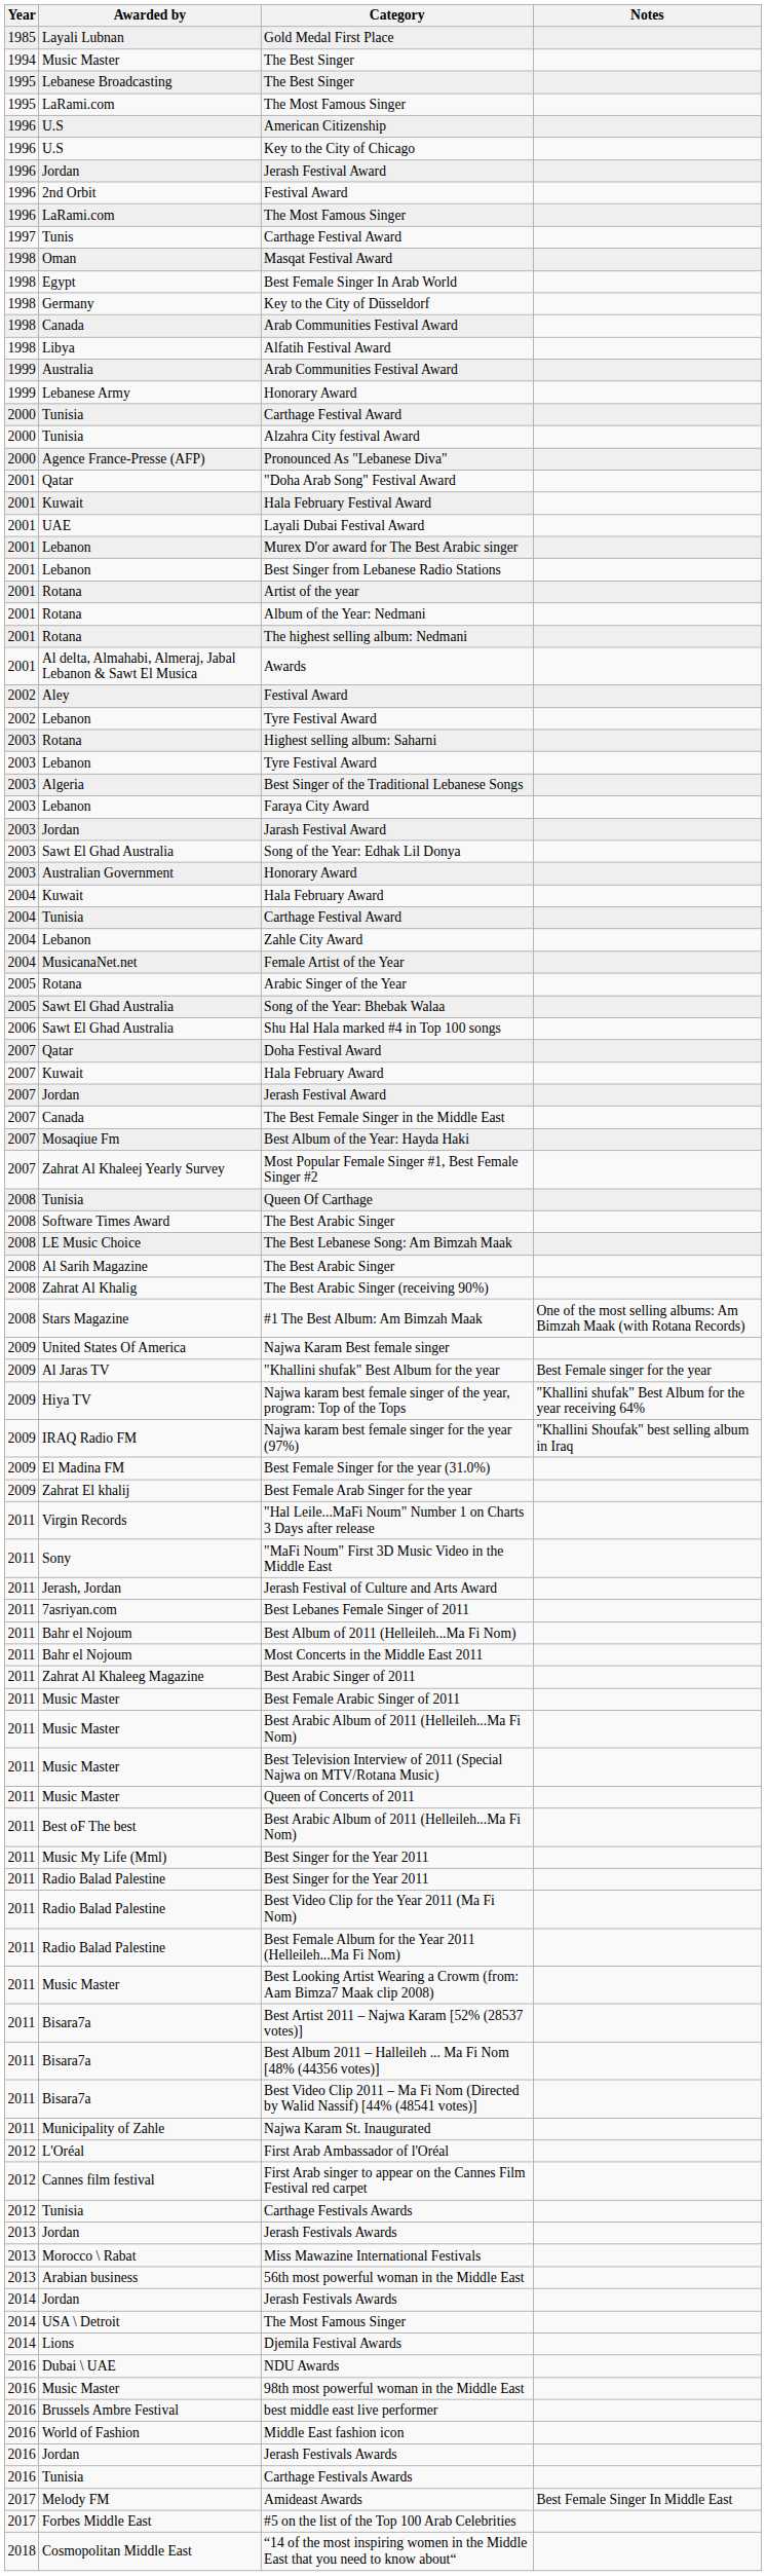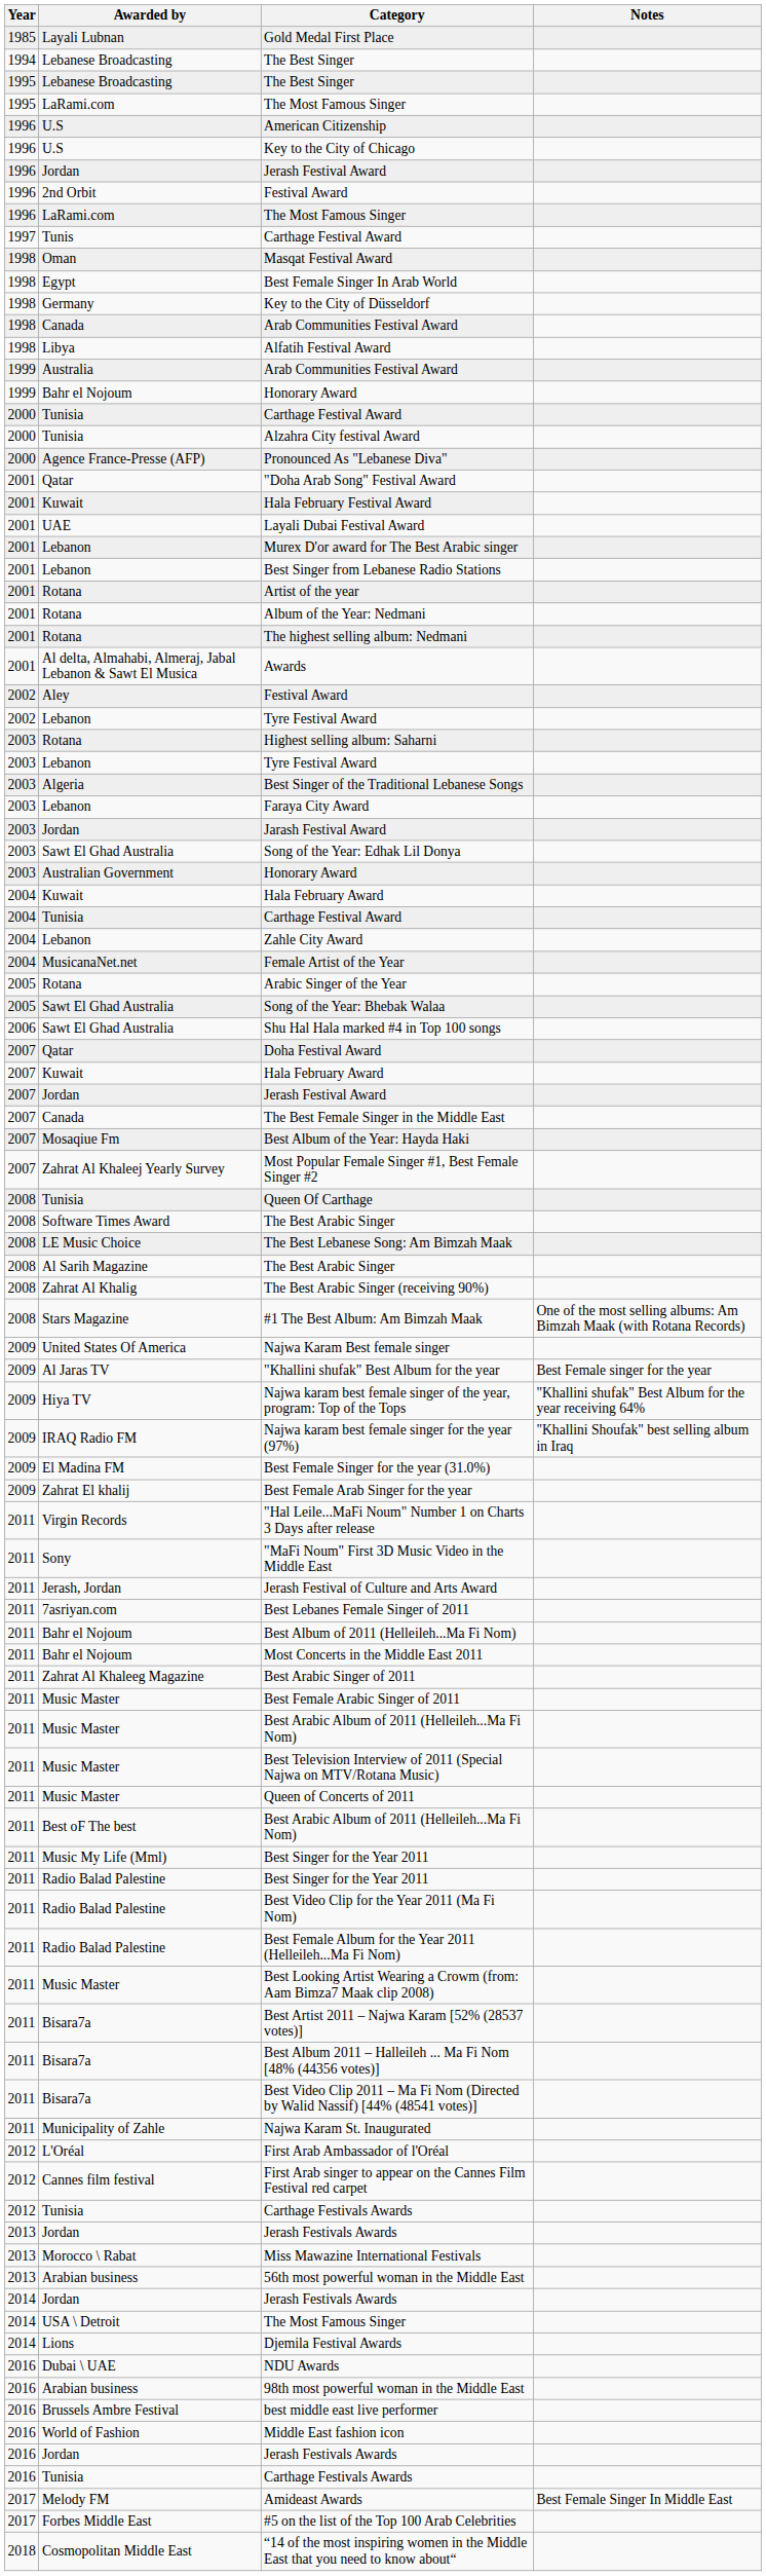1994 / The Best Singer | Awarded by: Music Master -> Lebanese Broadcasting
1999 / Honorary Award | Awarded by: Lebanese Army -> Bahr el Nojoum
98th most powerful woman in the Middle East | Awarded by: Music Master -> Arabian business
